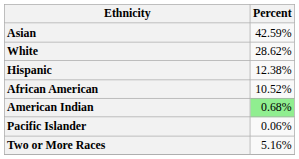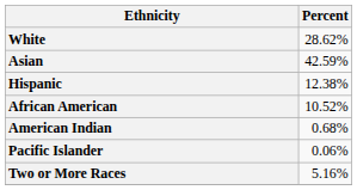rows swapped: White <-> Asian
American Indian | Percent: lightgreen background -> no background
